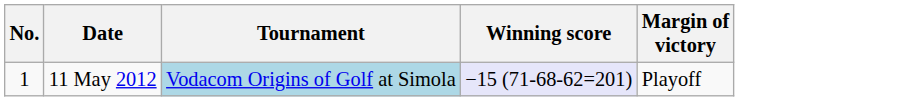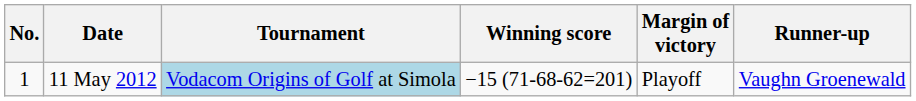+ column: Runner-up | Vaughn Groenewald
11 May 2012 | Winning score: lavender background -> no background
